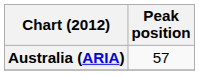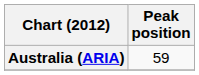Australia (ARIA) | Peak position: 57 -> 59
